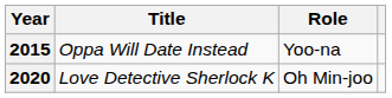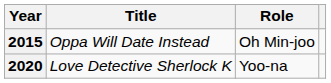2015 | Role: Yoo-na -> Oh Min-joo
2020 | Role: Oh Min-joo -> Yoo-na
